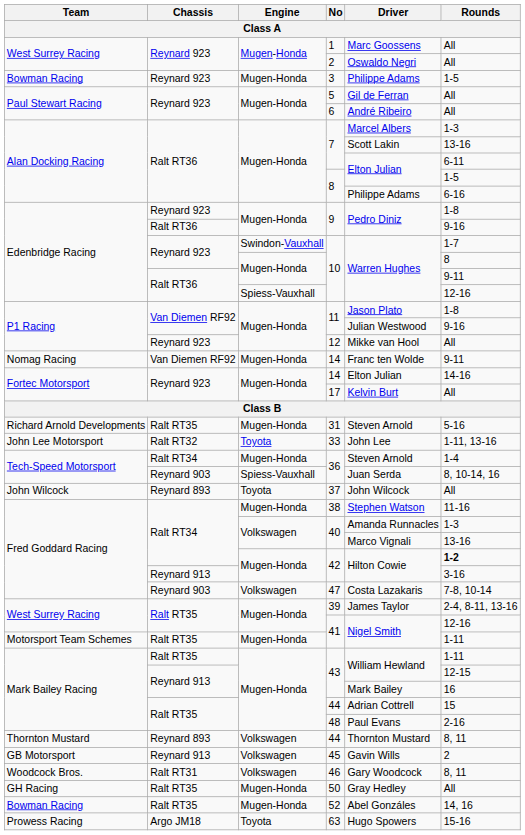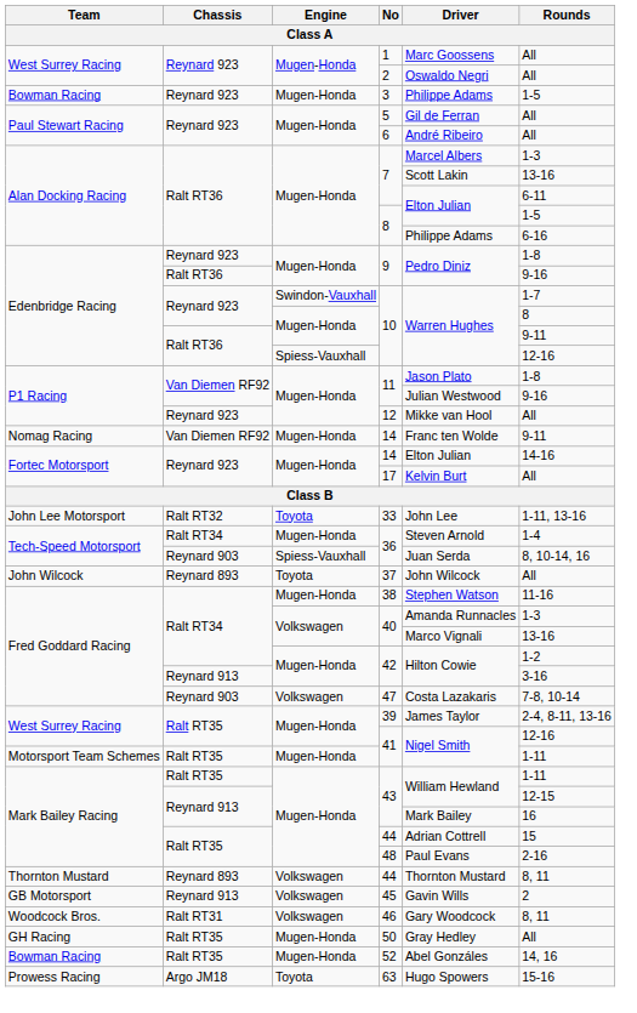- row: Richard Arnold Developments | Ralt RT35 | Mugen-Honda | 31 | Steven Arnold | 5-16
Ralt RT34 / 42 | Rounds: bold -> normal
